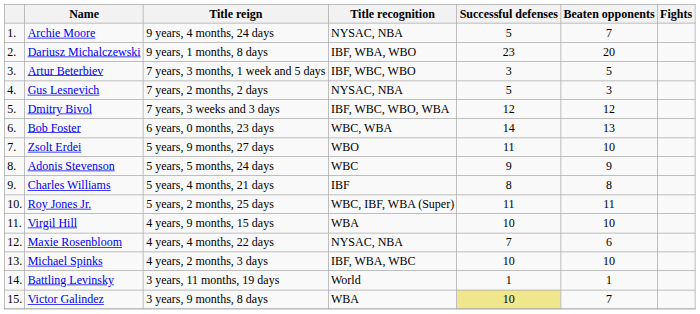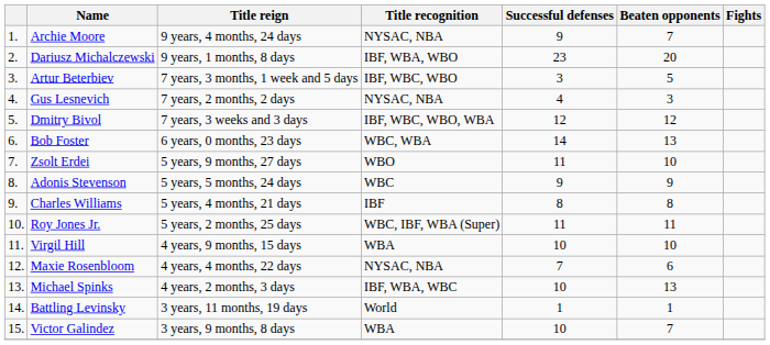Archie Moore | Successful defenses: 5 -> 9
Gus Lesnevich | Successful defenses: 5 -> 4
Michael Spinks | Beaten opponents: 10 -> 13
Victor Galindez | Successful defenses: khaki background -> no background
